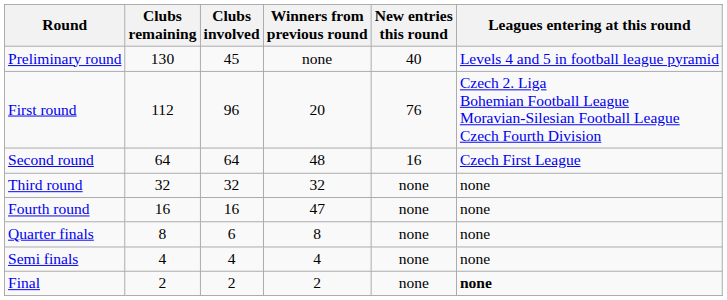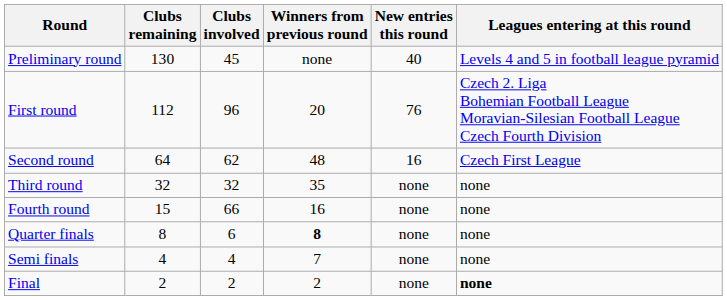Second round | Clubs involved: 64 -> 62
Third round | Winners from previous round: 32 -> 35
Fourth round | Clubs remaining: 16 -> 15
Fourth round | Clubs involved: 16 -> 66
Fourth round | Winners from previous round: 47 -> 16
Quarter finals | Winners from previous round: normal -> bold
Semi finals | Winners from previous round: 4 -> 7
